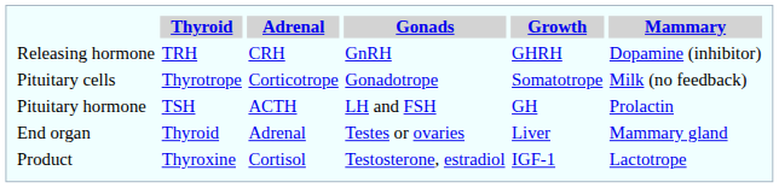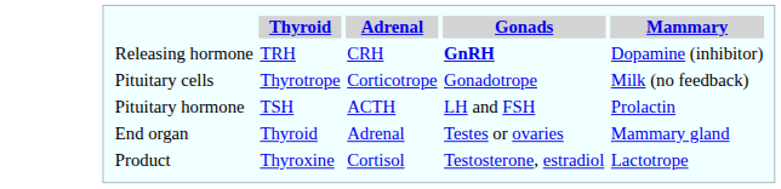- column: Growth | GHRH | Somatotrope | GH | Liver | IGF-1
Releasing hormone | Gonads: normal -> bold
